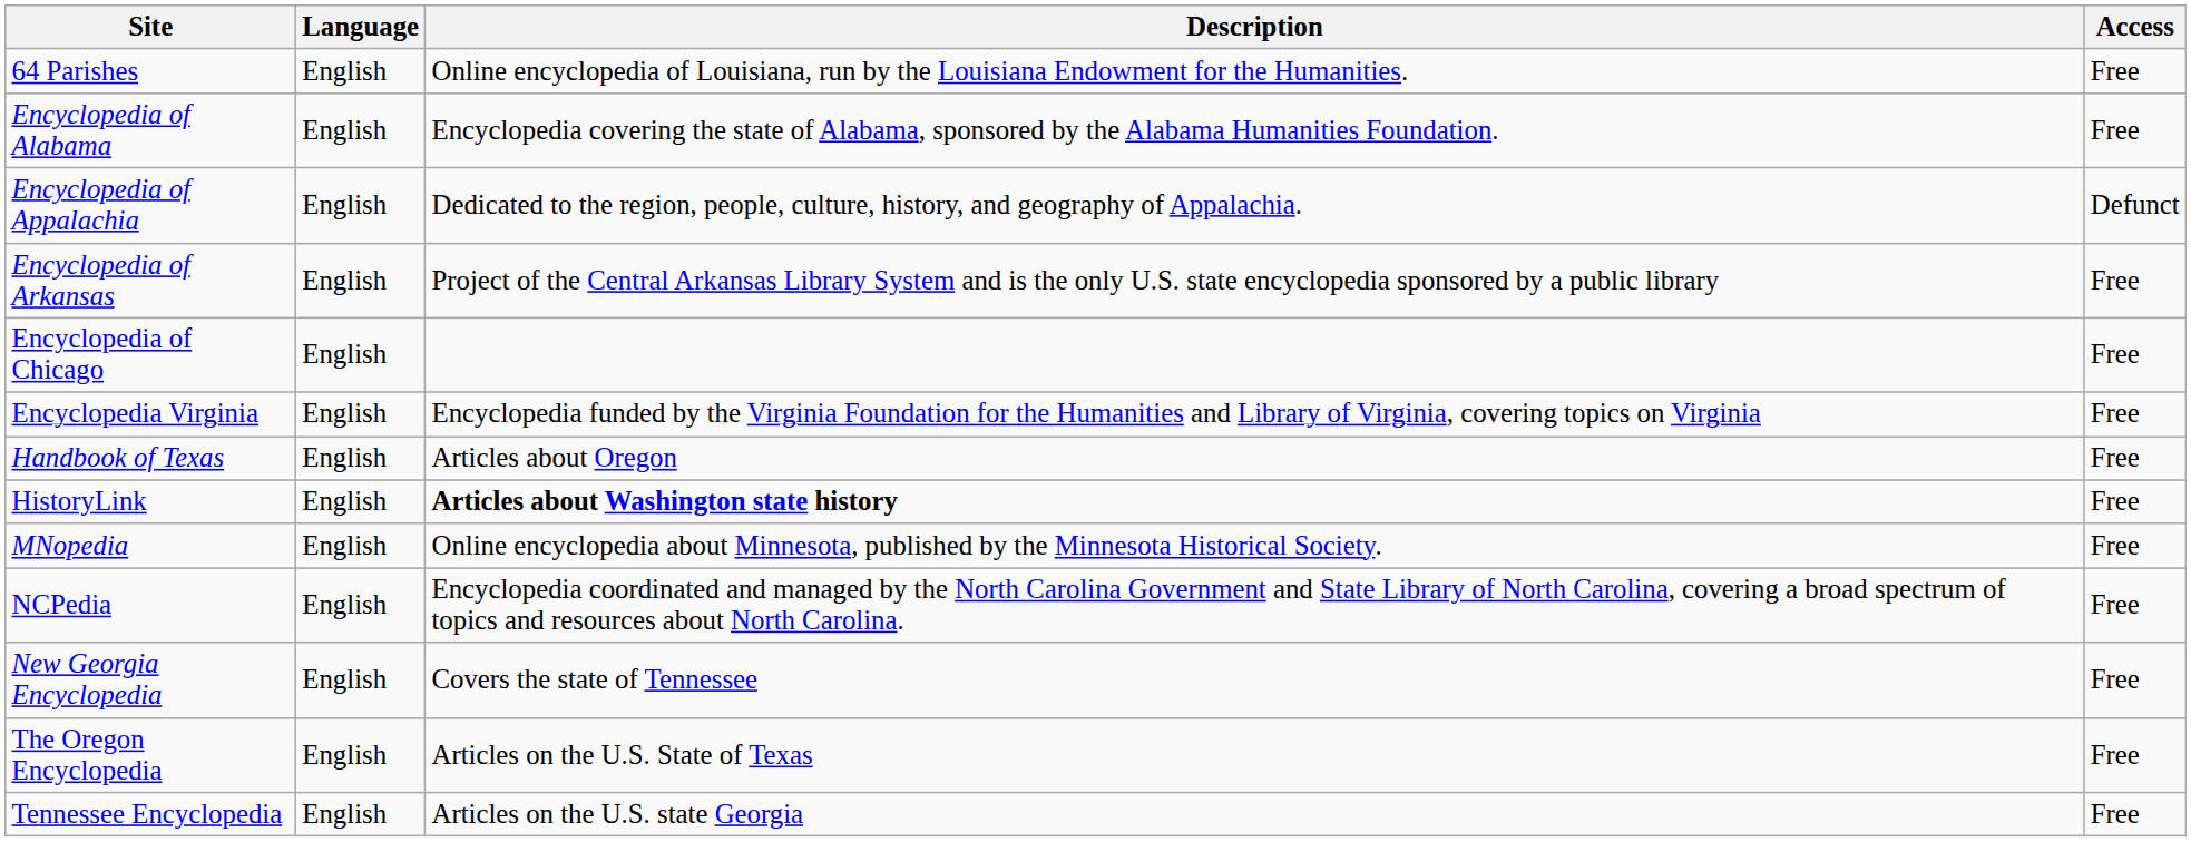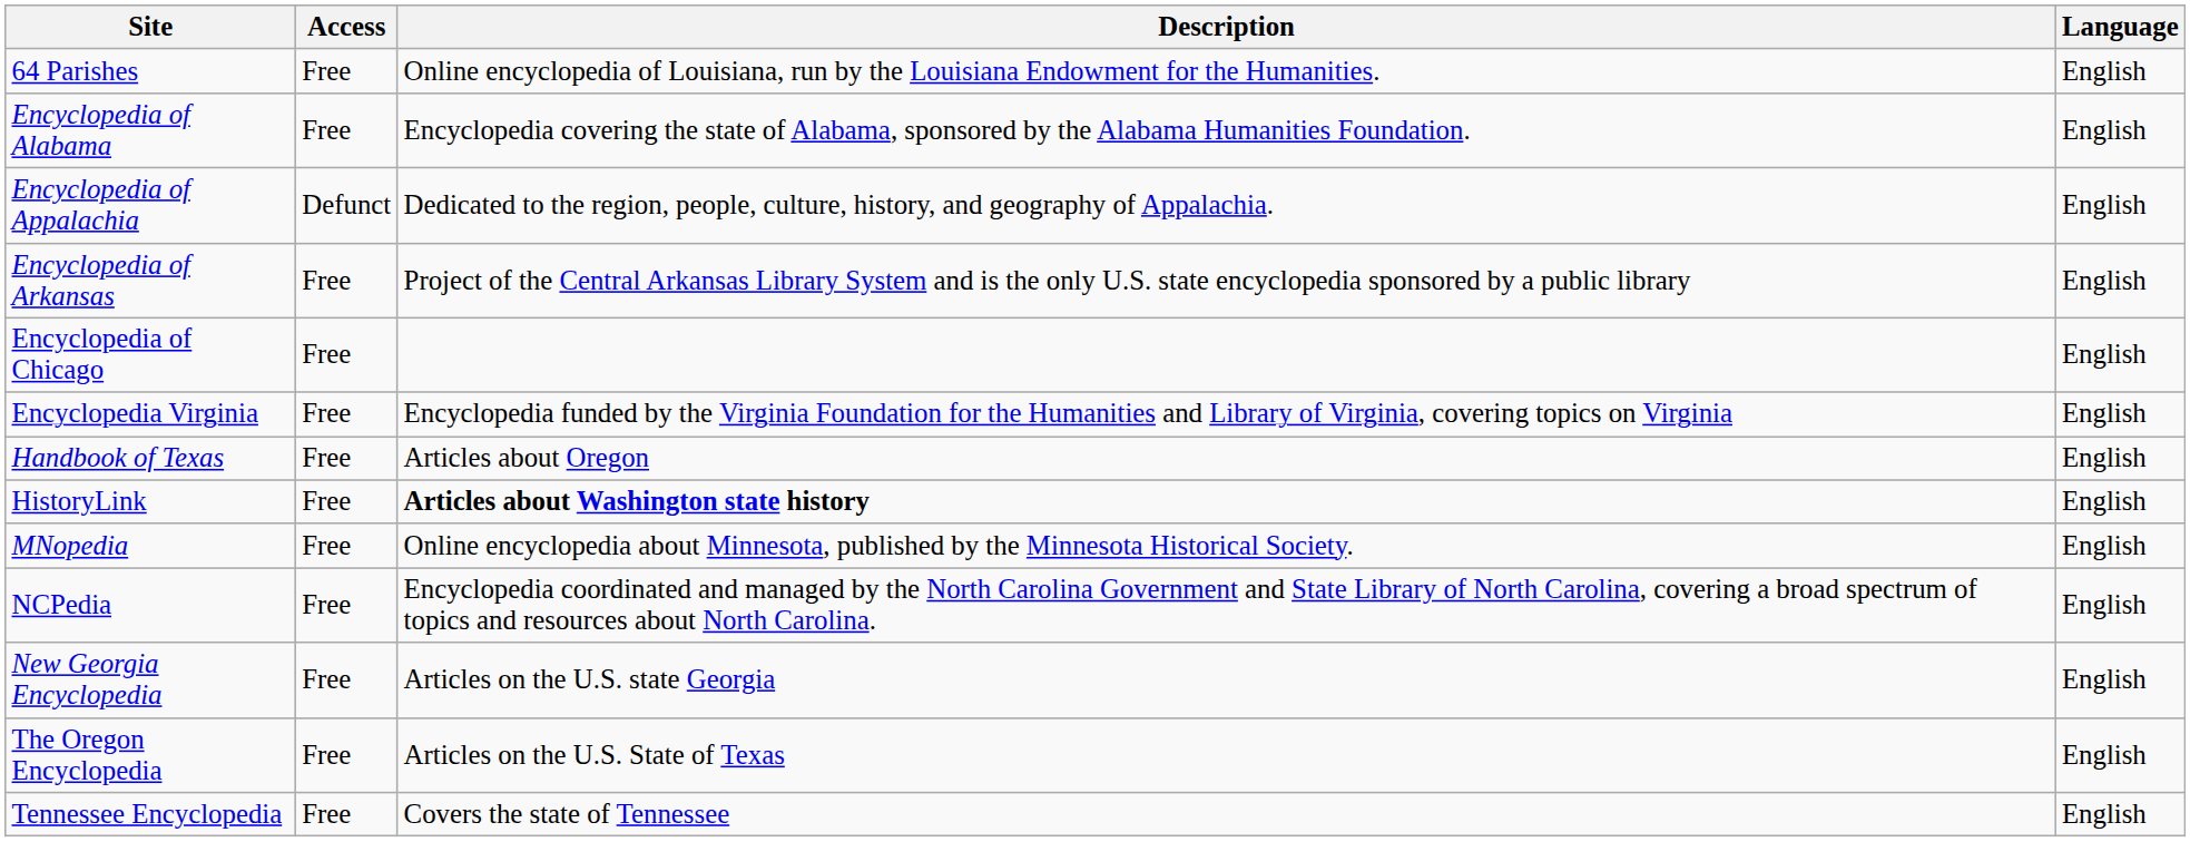columns swapped: Language <-> Access
New Georgia Encyclopedia | Description: Covers the state of Tennessee -> Articles on the U.S. state Georgia
Tennessee Encyclopedia | Description: Articles on the U.S. state Georgia -> Covers the state of Tennessee
